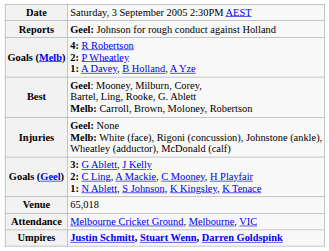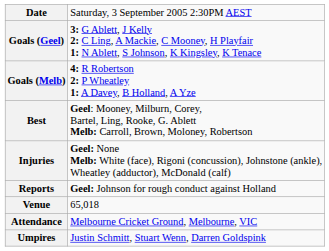rows swapped: Goals (Geel) <-> Reports
Umpires | column 2: bold -> normal
